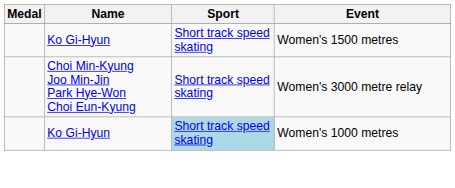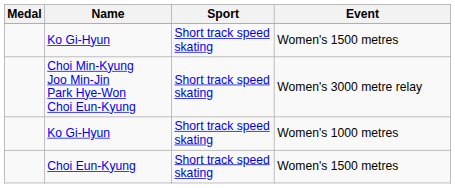Ko Gi-Hyun / Women's 1000 metres | Sport: lightblue background -> no background
+ row: Choi Eun-Kyung | Short track speed skating | Women's 1500 metres
